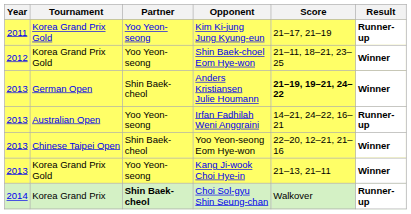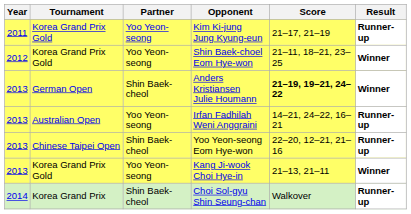Yoo Yeon-seong Eom Hye-won | Result: Winner -> Runner-up
Choi Sol-gyu Shin Seung-chan | Partner: bold -> normal
